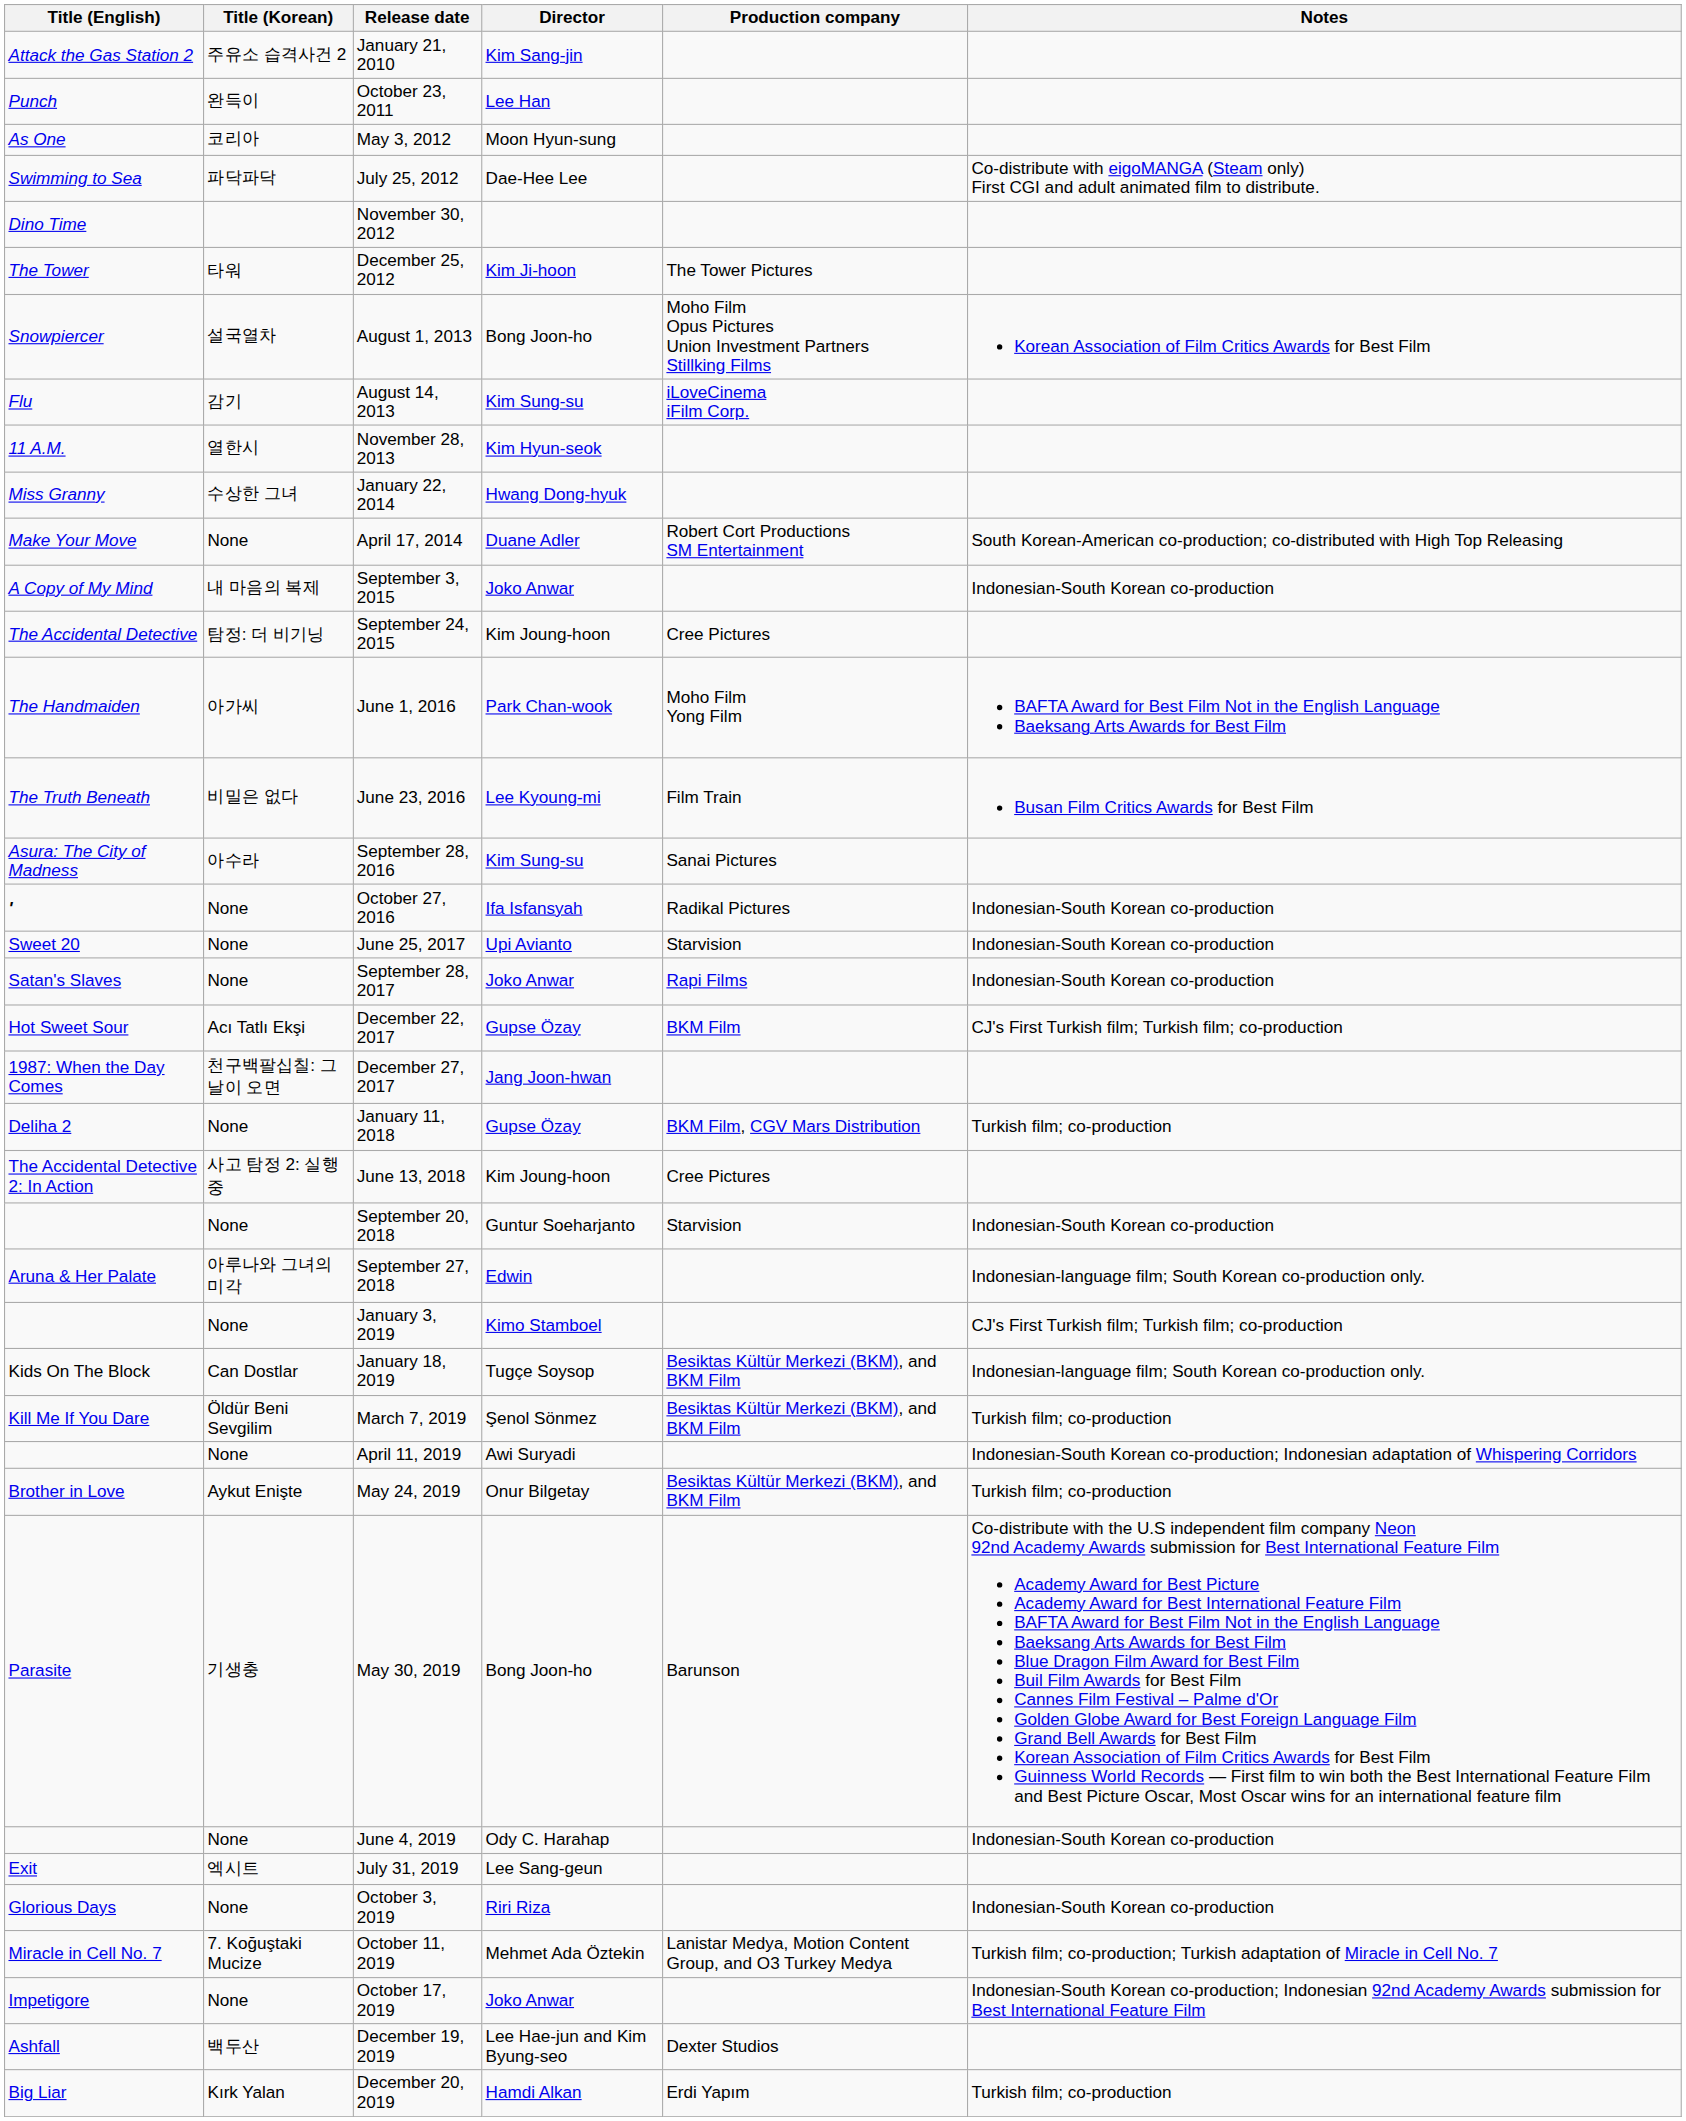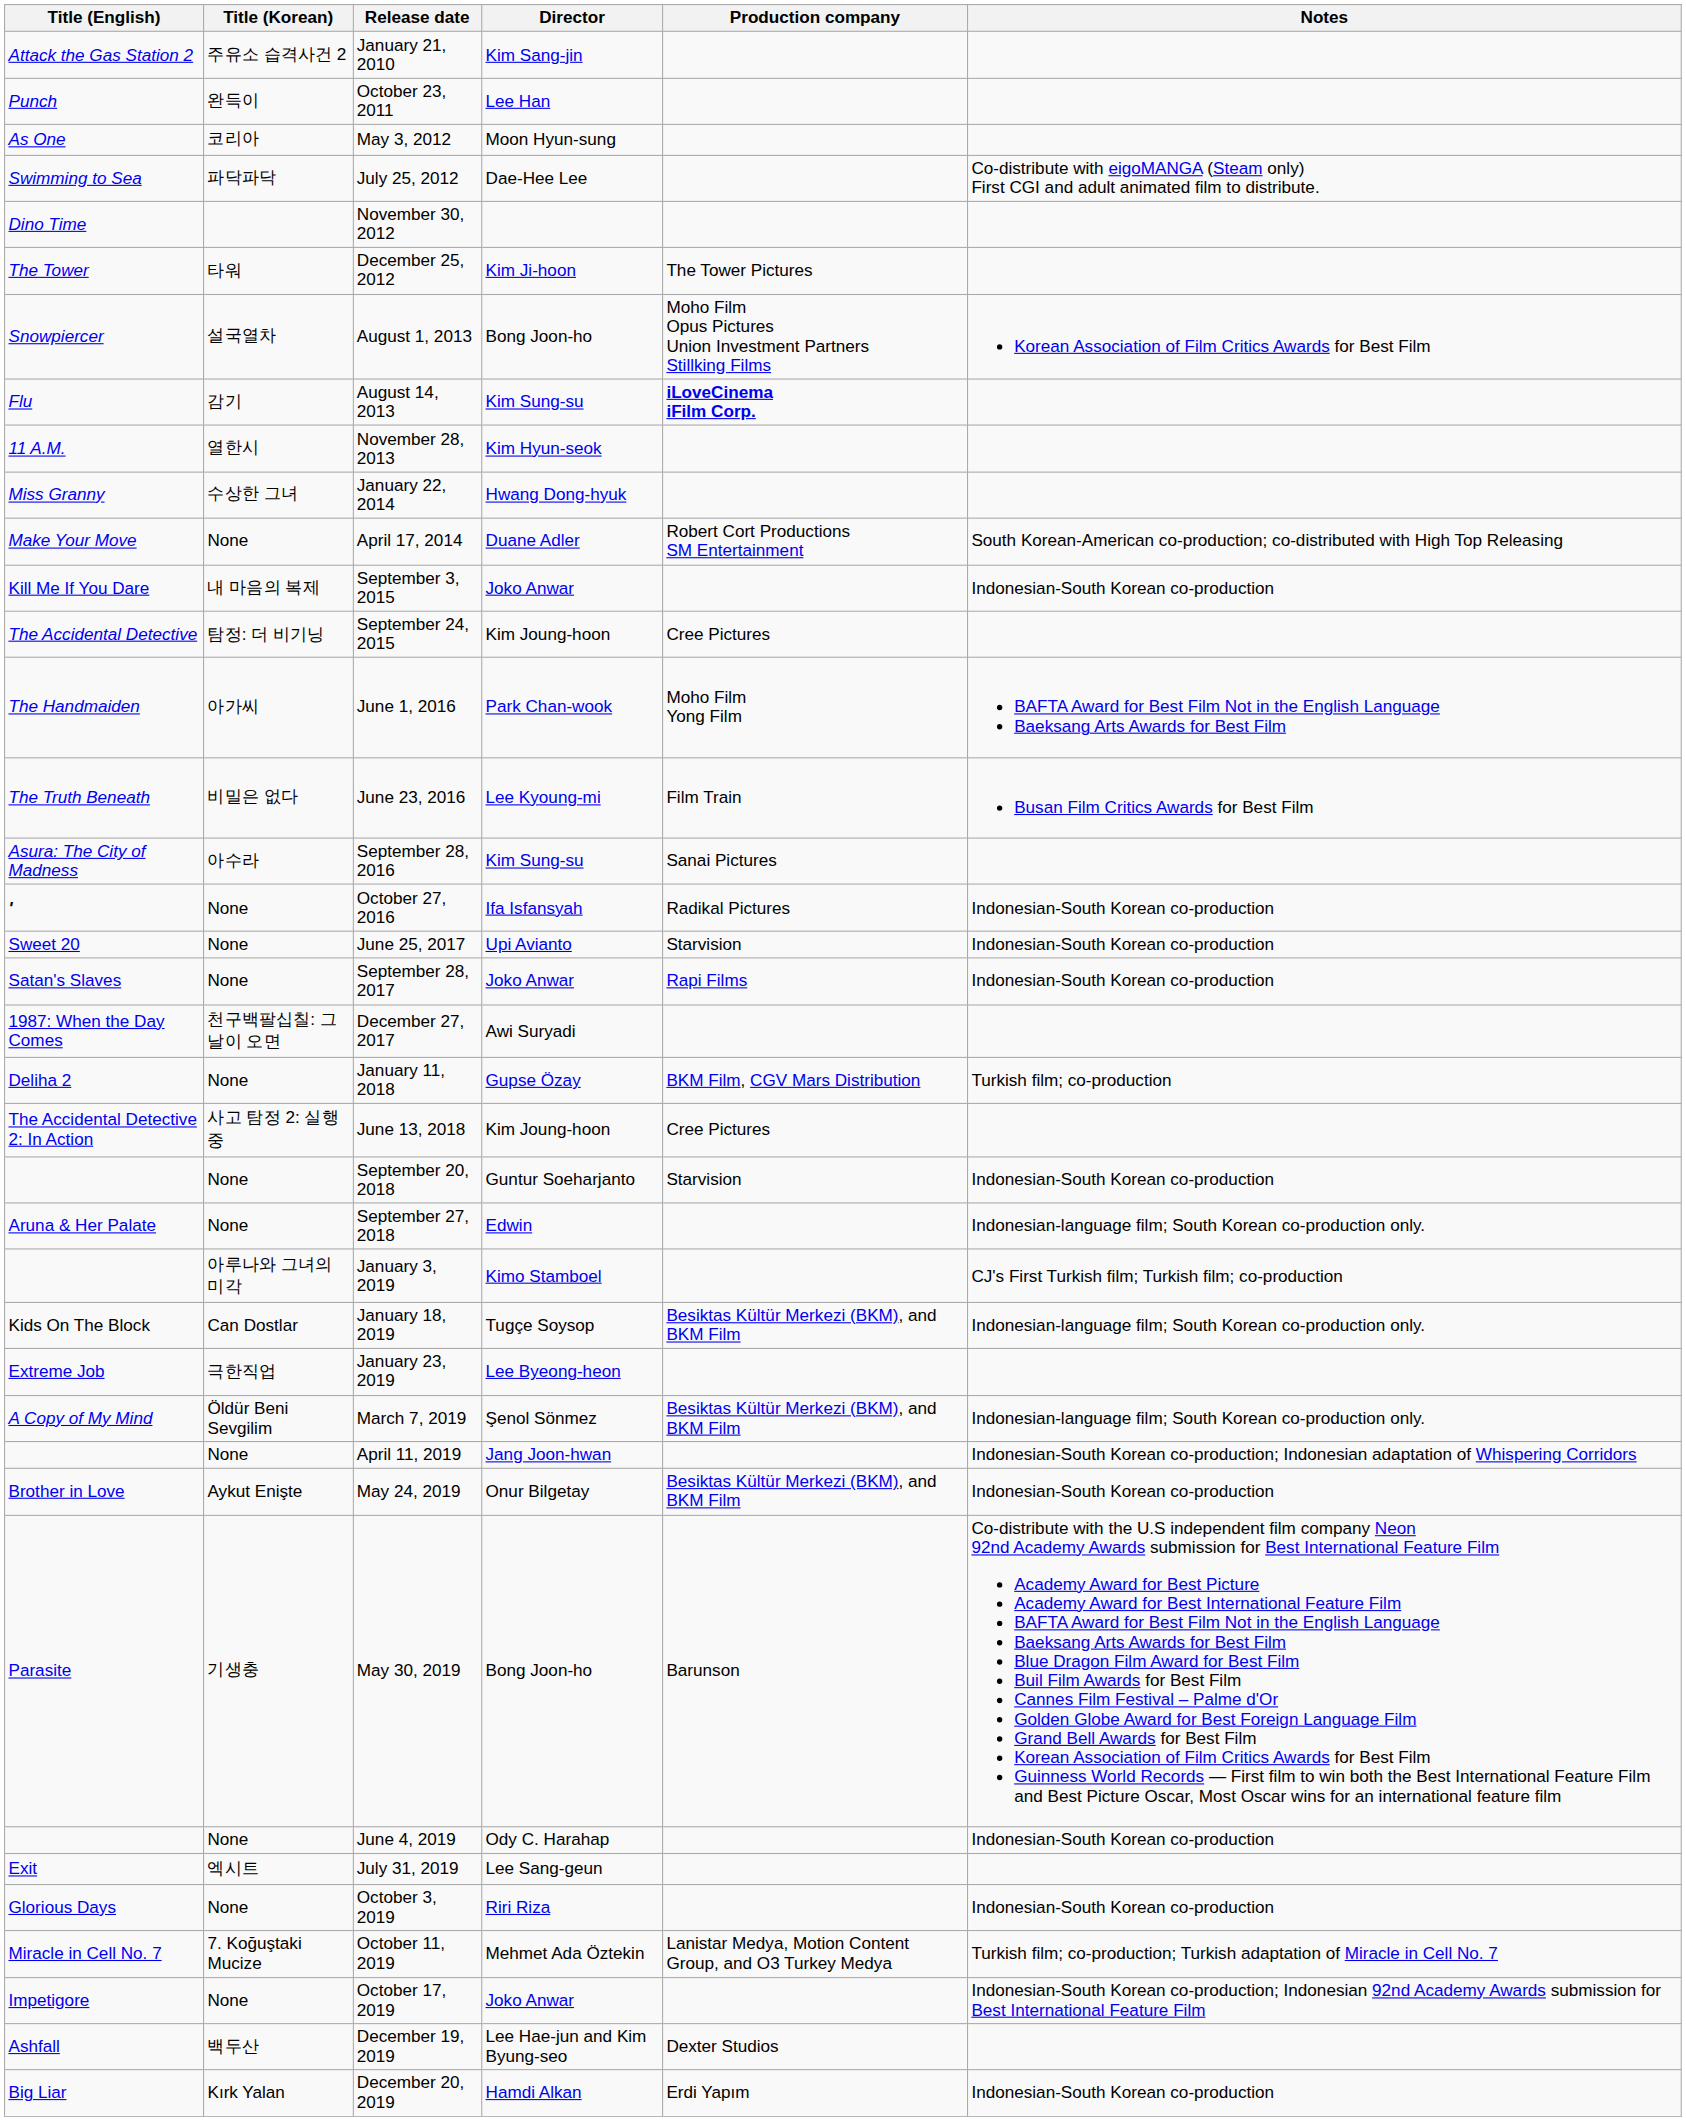August 14, 2013 | Production company: normal -> bold
September 3, 2015 | Title (English): A Copy of My Mind -> Kill Me If You Dare
- row: Hot Sweet Sour | Acı Tatlı Ekşi | December 22, 2017 | Gupse Özay | BKM Film | CJ's First Turkish film; Turkish film; co-production
December 27, 2017 | Director: Jang Joon-hwan -> Awi Suryadi
September 27, 2018 | Title (Korean): 아루나와 그녀의 미각 -> None
January 3, 2019 | Title (Korean): None -> 아루나와 그녀의 미각
+ row: Extreme Job | 극한직업 | January 23, 2019 | Lee Byeong-heon
March 7, 2019 | Title (English): Kill Me If You Dare -> A Copy of My Mind
March 7, 2019 | Notes: Turkish film; co-production -> Indonesian-language film; South Korean co-production only.
April 11, 2019 | Director: Awi Suryadi -> Jang Joon-hwan
May 24, 2019 | Notes: Turkish film; co-production -> Indonesian-South Korean co-production
December 20, 2019 | Notes: Turkish film; co-production -> Indonesian-South Korean co-production
